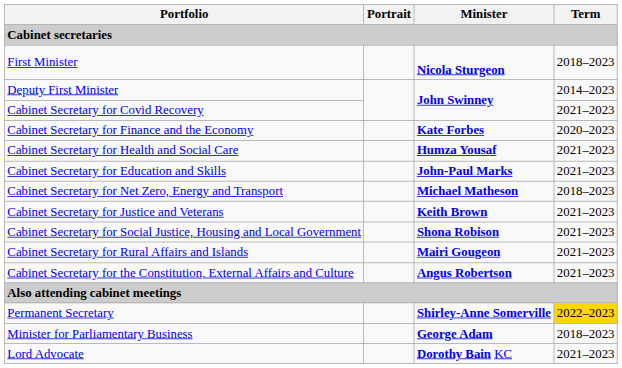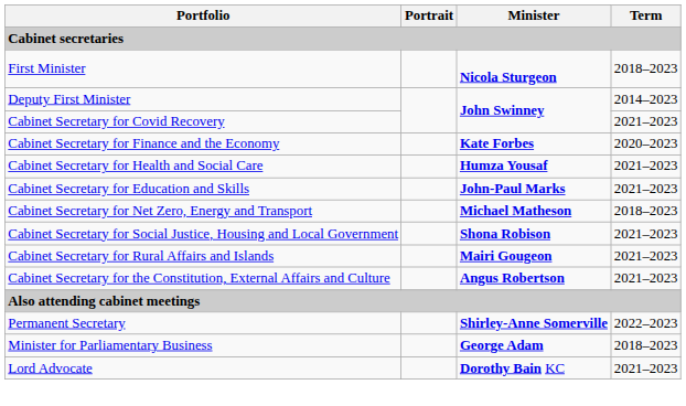- row: Cabinet Secretary for Justice and Veterans | Keith Brown | 2021–2023
Permanent Secretary | Term: gold background -> no background
